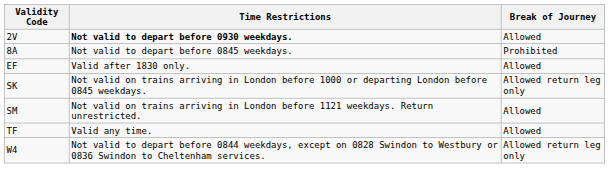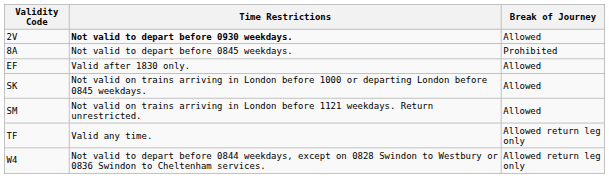SK | Break of Journey: Allowed return leg only -> Allowed
TF | Break of Journey: Allowed -> Allowed return leg only
